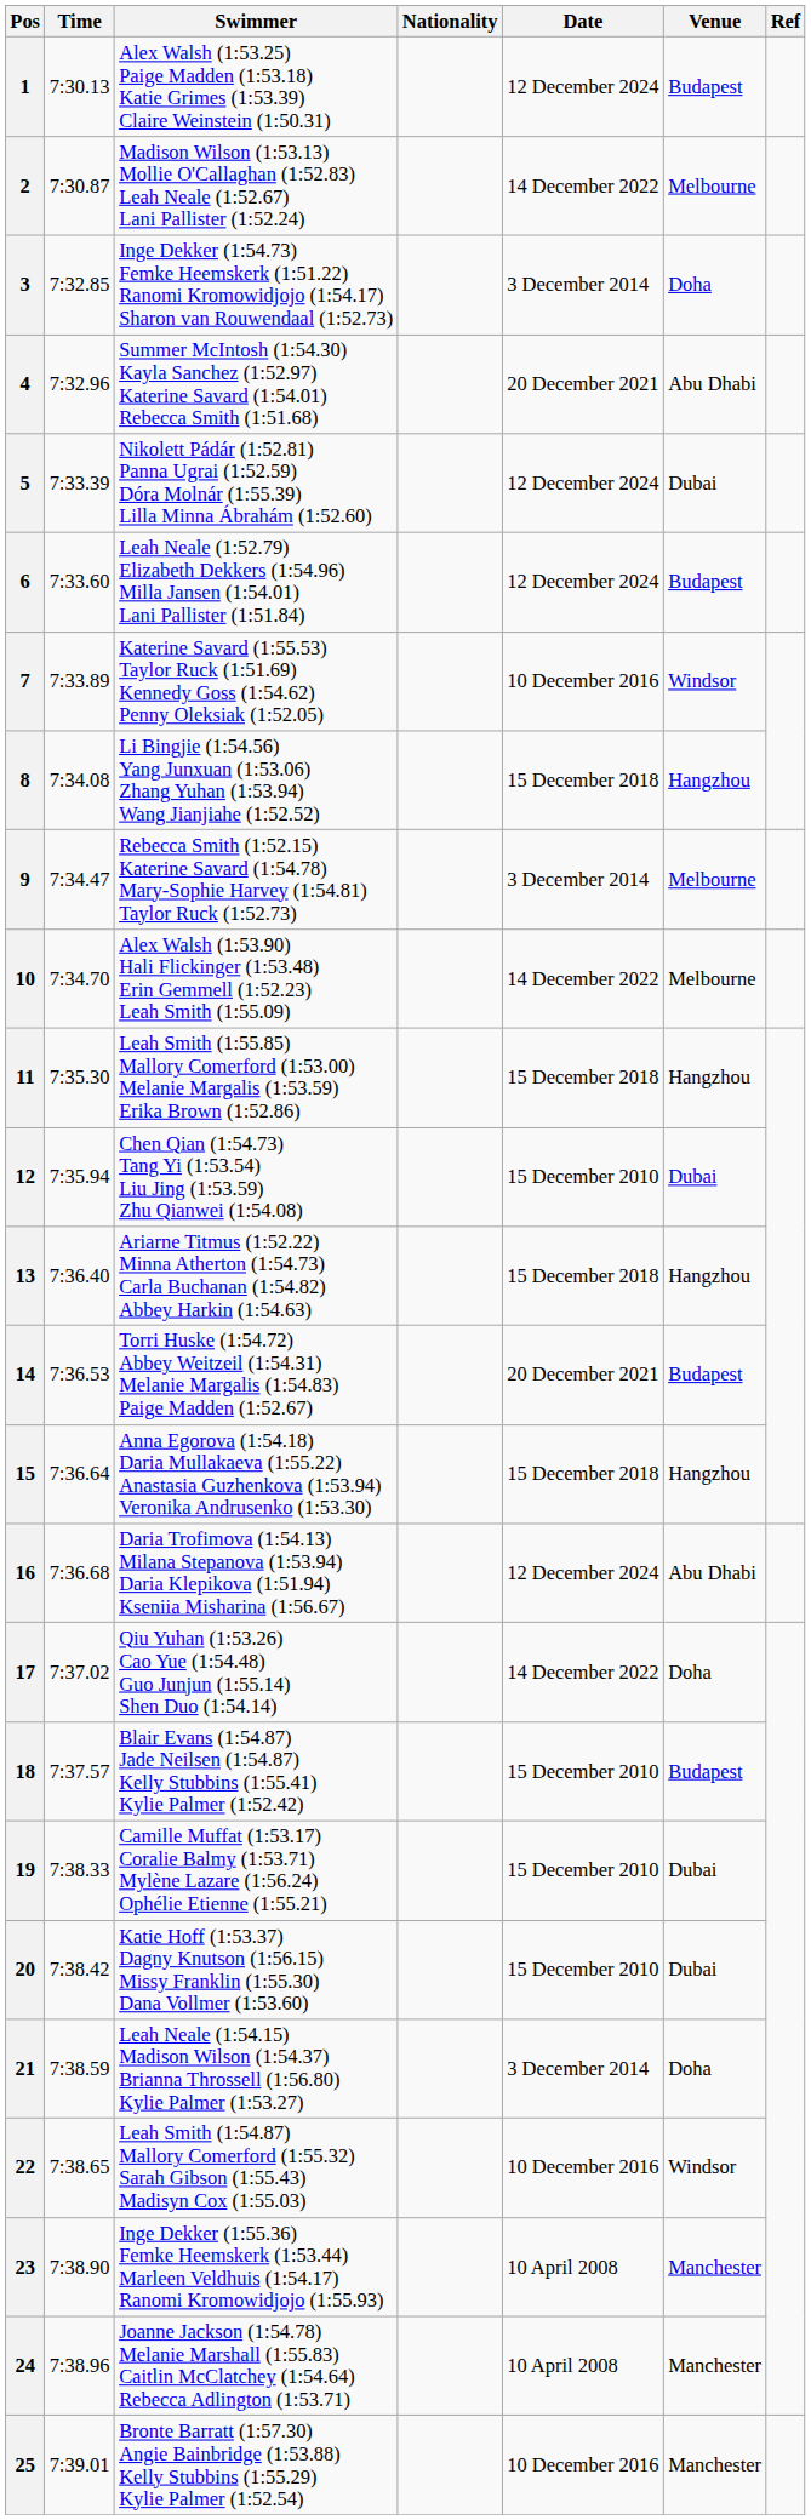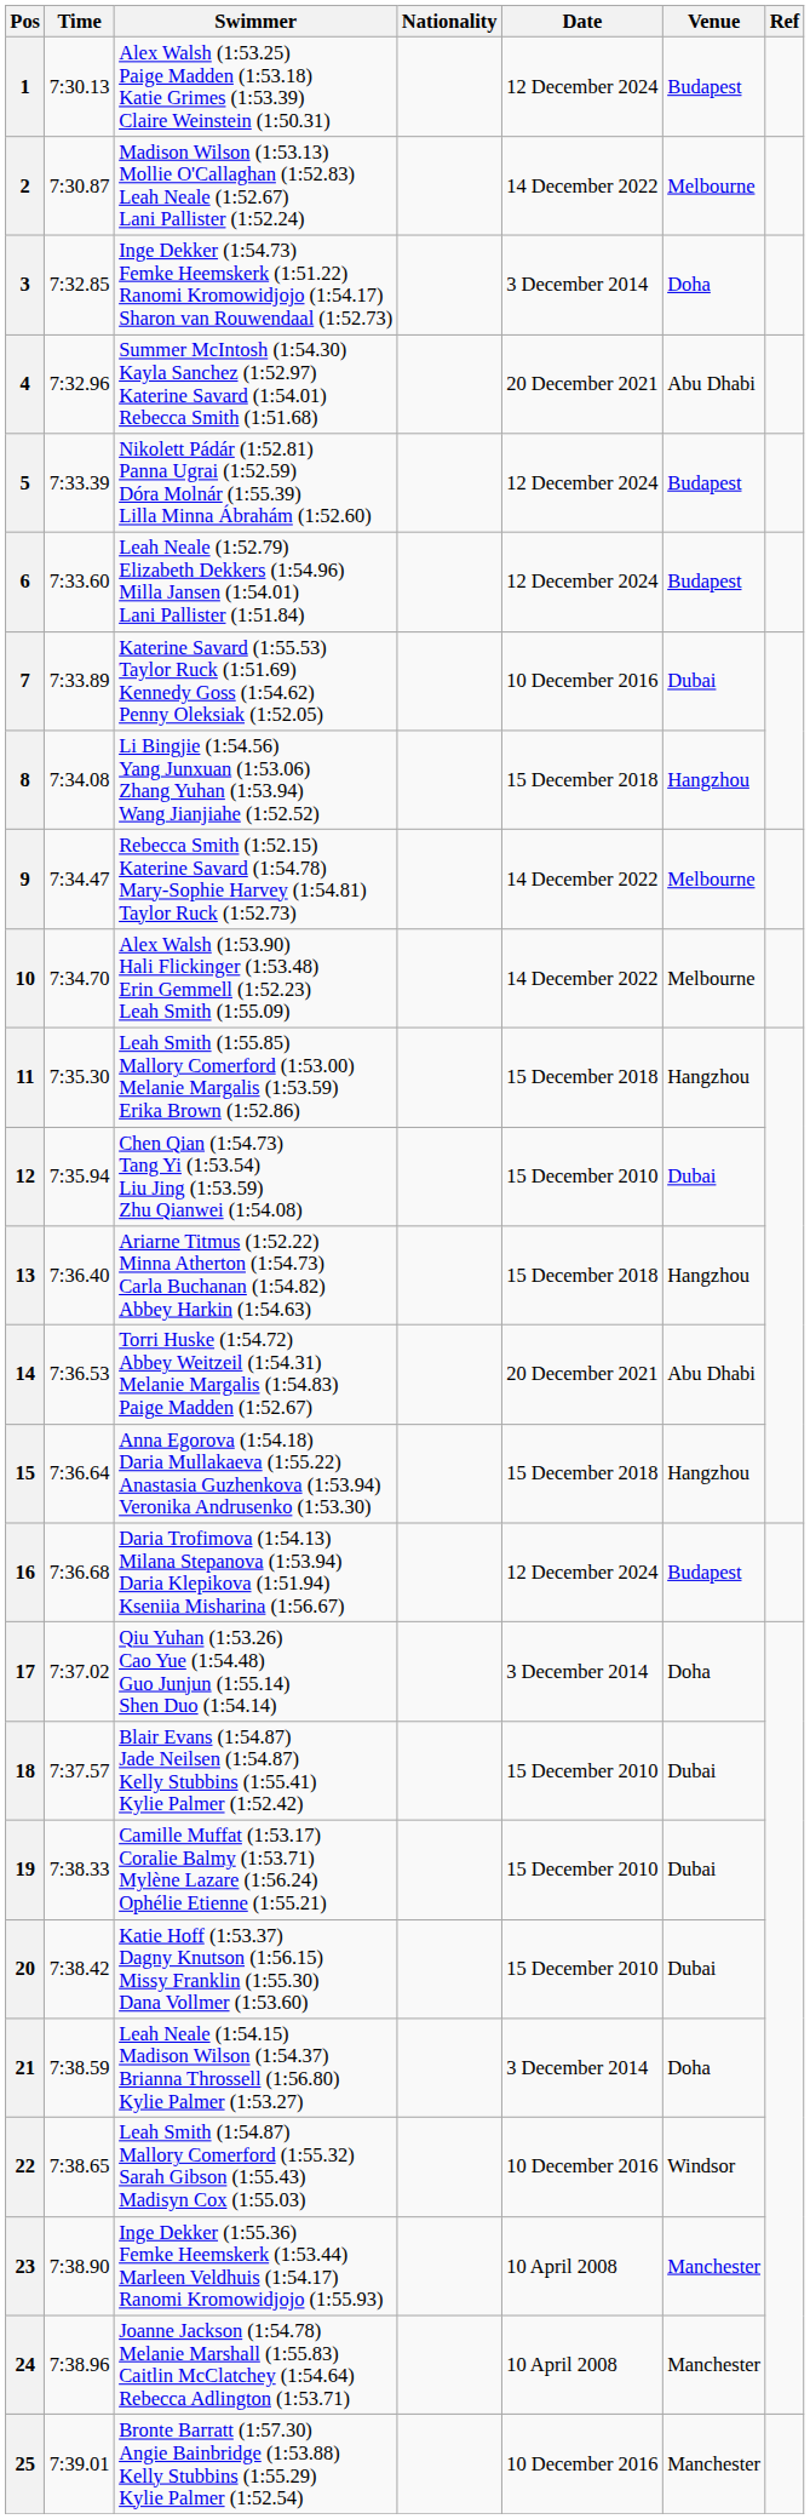5 | Venue: Dubai -> Budapest
7 | Venue: Windsor -> Dubai
9 | Date: 3 December 2014 -> 14 December 2022
14 | Venue: Budapest -> Abu Dhabi
16 | Venue: Abu Dhabi -> Budapest
17 | Date: 14 December 2022 -> 3 December 2014
18 | Venue: Budapest -> Dubai
